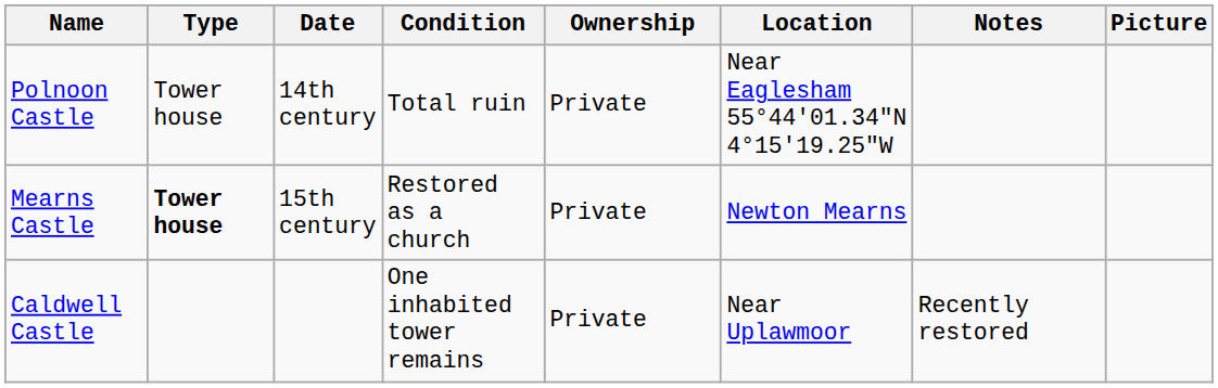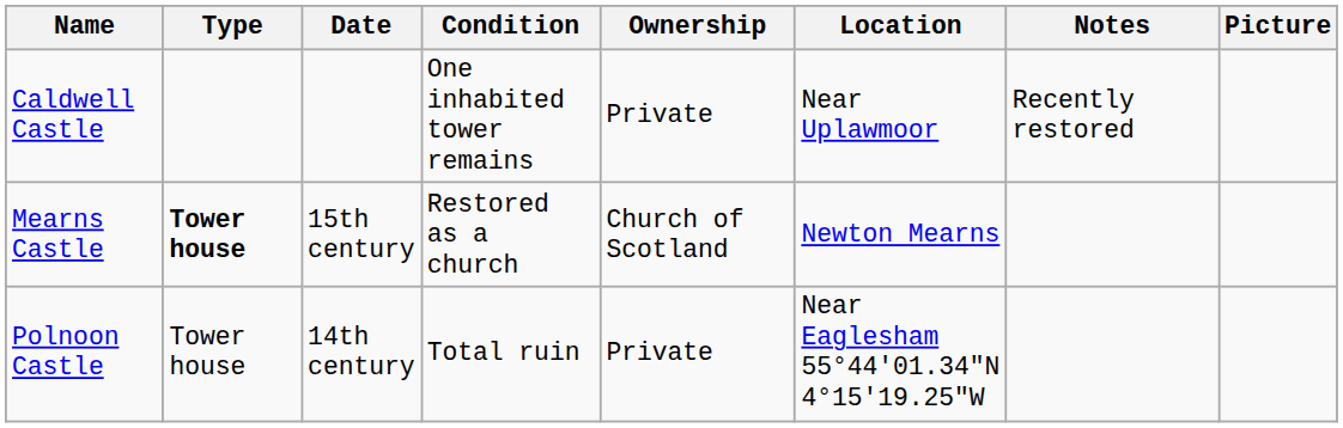rows swapped: Caldwell Castle <-> Polnoon Castle
Mearns Castle | Ownership: Private -> Church of Scotland
